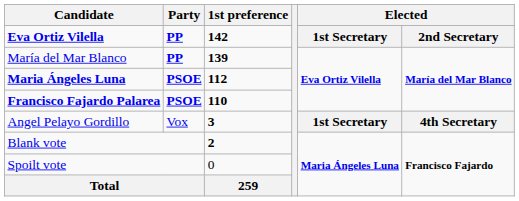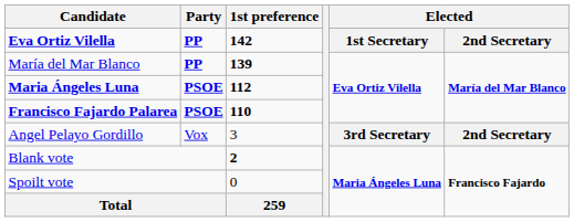Angel Pelayo Gordillo | 1st preference: bold -> normal
Angel Pelayo Gordillo | column 5: 1st Secretary -> 3rd Secretary
Angel Pelayo Gordillo | column 6: 4th Secretary -> 2nd Secretary
